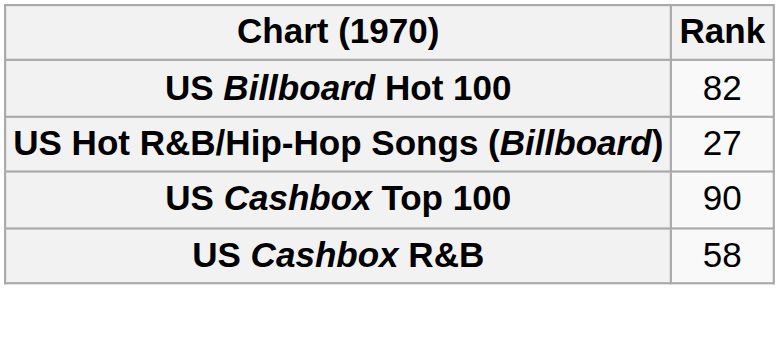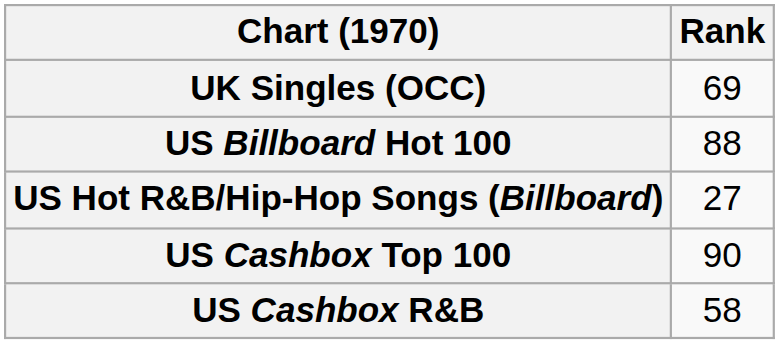+ row: UK Singles (OCC) | 69
US Billboard Hot 100 | Rank: 82 -> 88
